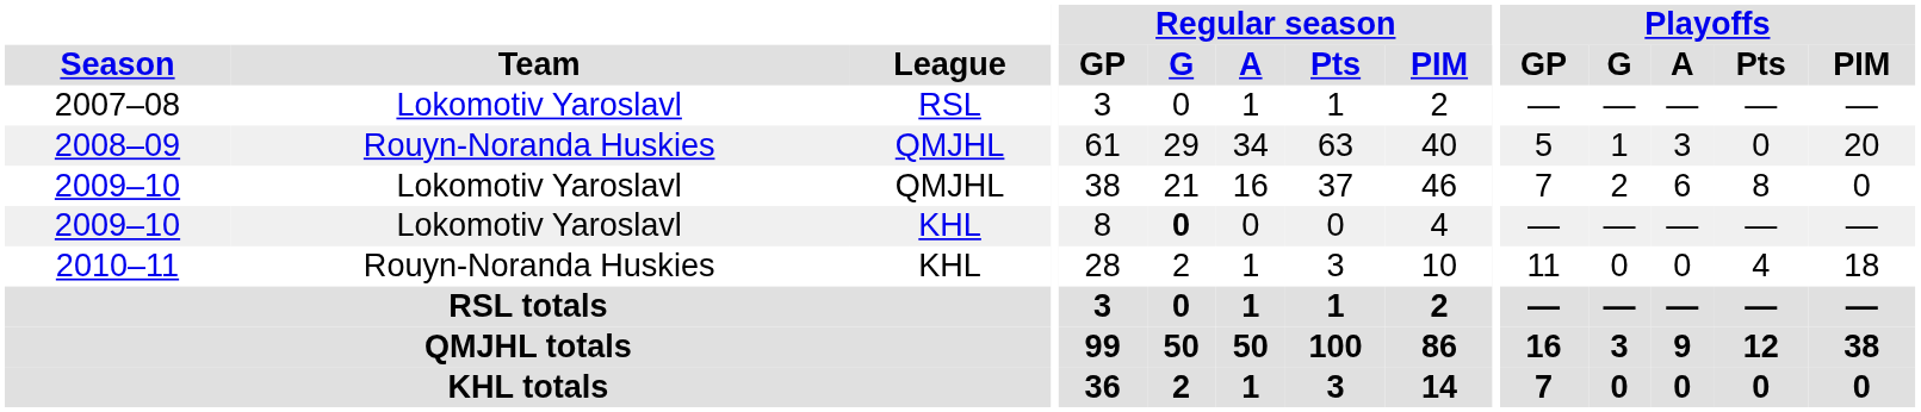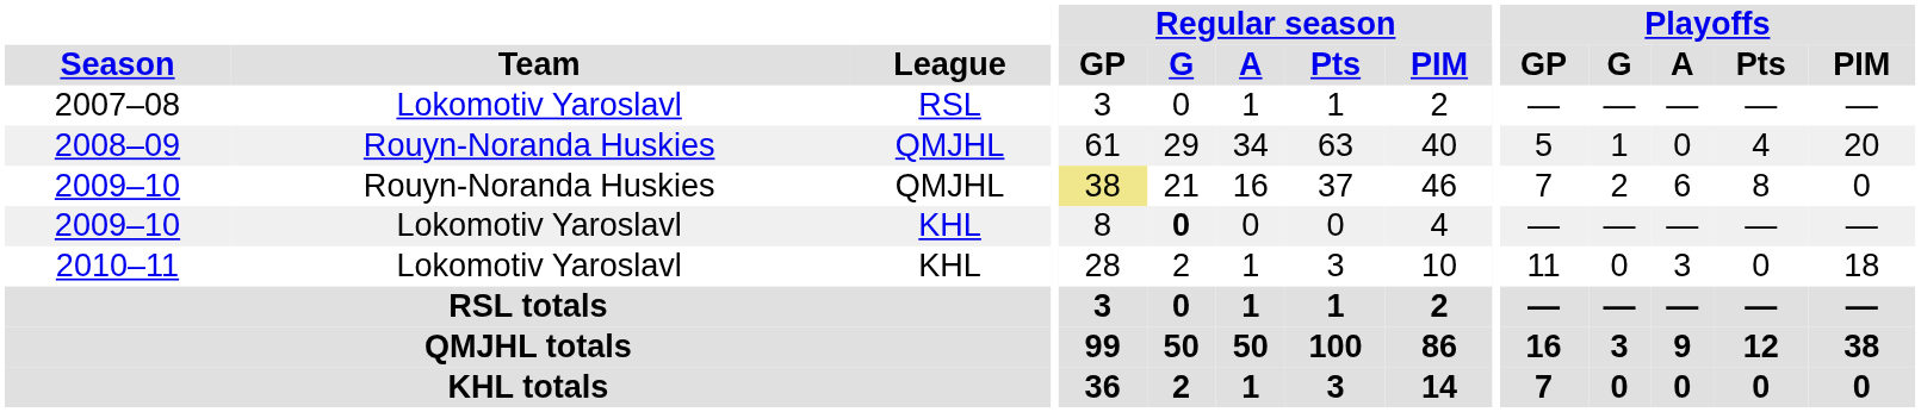2008–09 | Playoffs / A: 3 -> 0
2008–09 | Playoffs / Pts: 0 -> 4
2009–10 / QMJHL | Team: Lokomotiv Yaroslavl -> Rouyn-Noranda Huskies
2009–10 / QMJHL | Regular season / GP: no background -> khaki background
2010–11 | Team: Rouyn-Noranda Huskies -> Lokomotiv Yaroslavl
2010–11 | Playoffs / A: 0 -> 3
2010–11 | Playoffs / Pts: 4 -> 0
